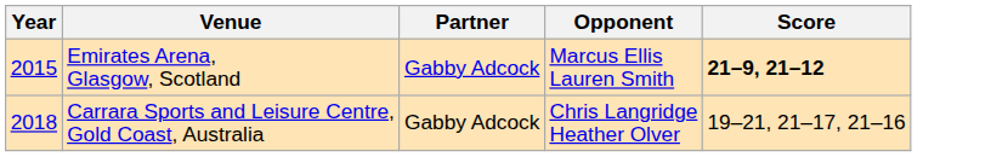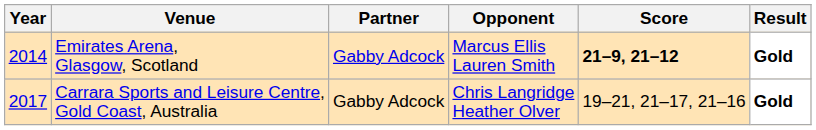+ column: Result | Gold | Gold
Emirates Arena, Glasgow, Scotland | Year: 2015 -> 2014
Carrara Sports and Leisure Centre, Gold Coast, Australia | Year: 2018 -> 2017
